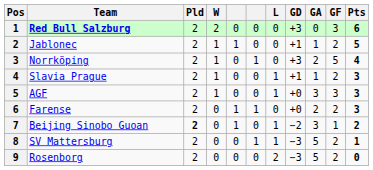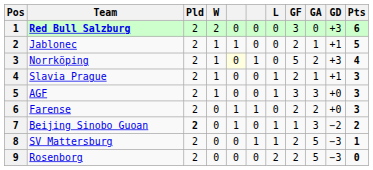columns swapped: GF <-> GD
Norrköping | column 5: no background -> lightyellow background
